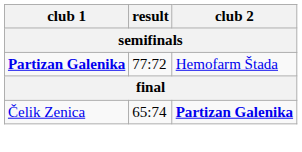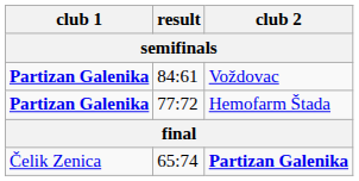+ row: Partizan Galenika | 84:61 | Voždovac
